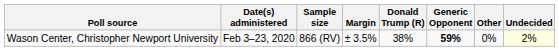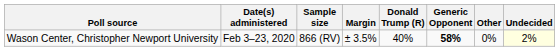Wason Center, Christopher Newport University | Donald Trump (R): 38% -> 40%
Wason Center, Christopher Newport University | Generic Opponent: 59% -> 58%
